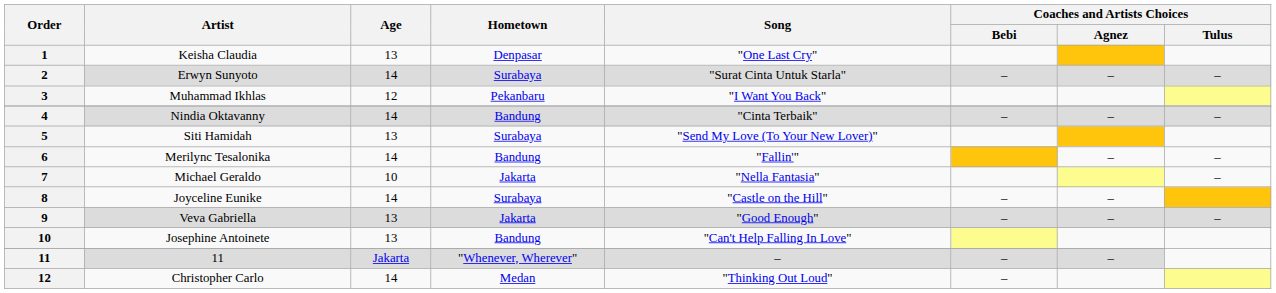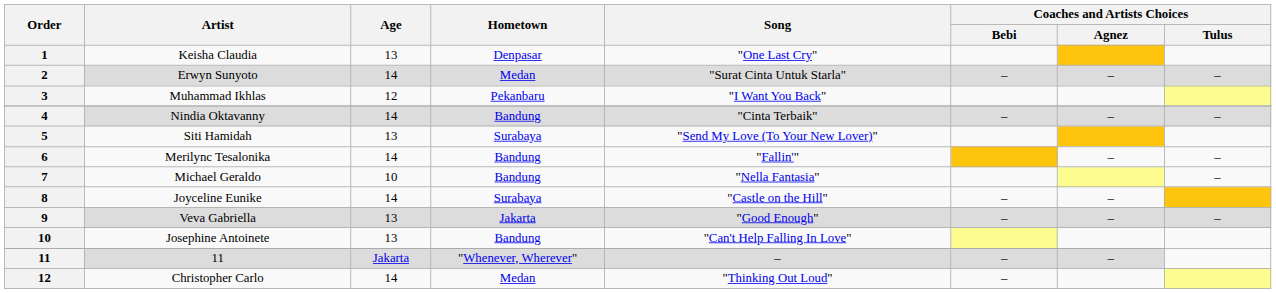Erwyn Sunyoto | Hometown: Surabaya -> Medan
Michael Geraldo | Hometown: Jakarta -> Bandung
